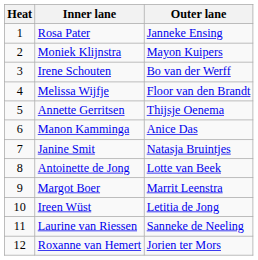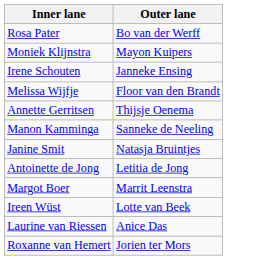- column: Heat | 1 | 2 | 3 | 4 | 5 | 6 | 7 | 8 | 9 | 10 | 11 | 12
Rosa Pater | Outer lane: Janneke Ensing -> Bo van der Werff
Irene Schouten | Outer lane: Bo van der Werff -> Janneke Ensing
Manon Kamminga | Outer lane: Anice Das -> Sanneke de Neeling
Antoinette de Jong | Outer lane: Lotte van Beek -> Letitia de Jong
Ireen Wüst | Outer lane: Letitia de Jong -> Lotte van Beek
Laurine van Riessen | Outer lane: Sanneke de Neeling -> Anice Das
